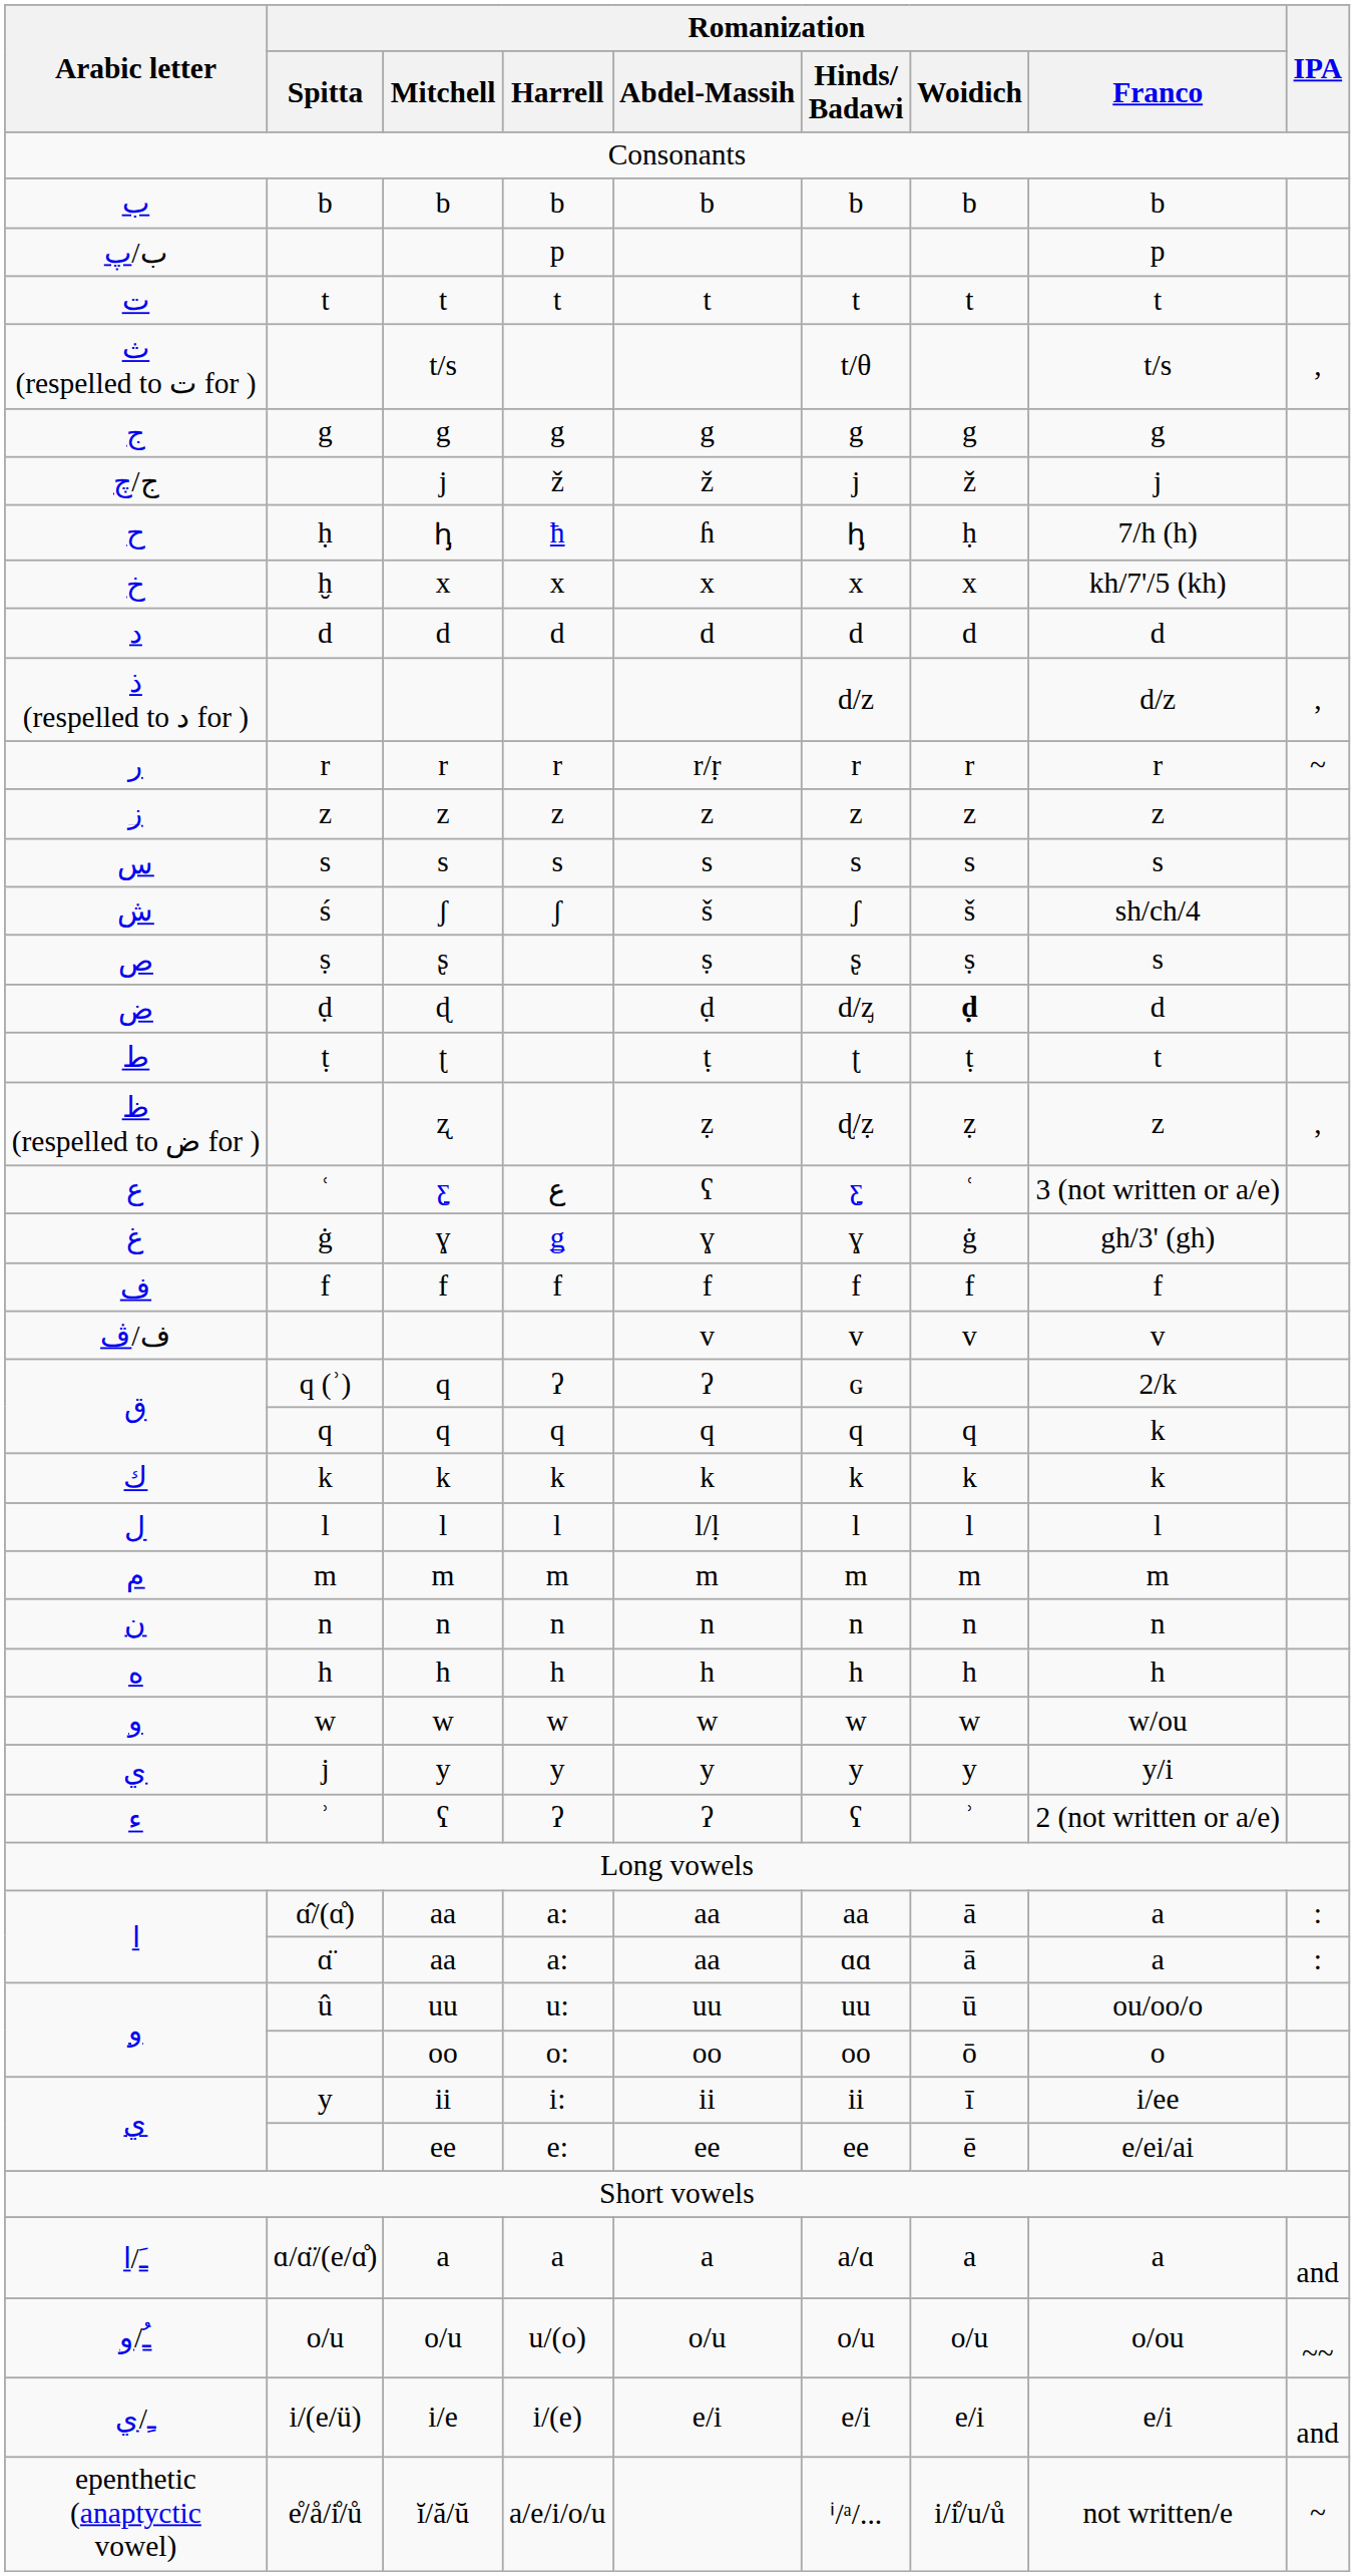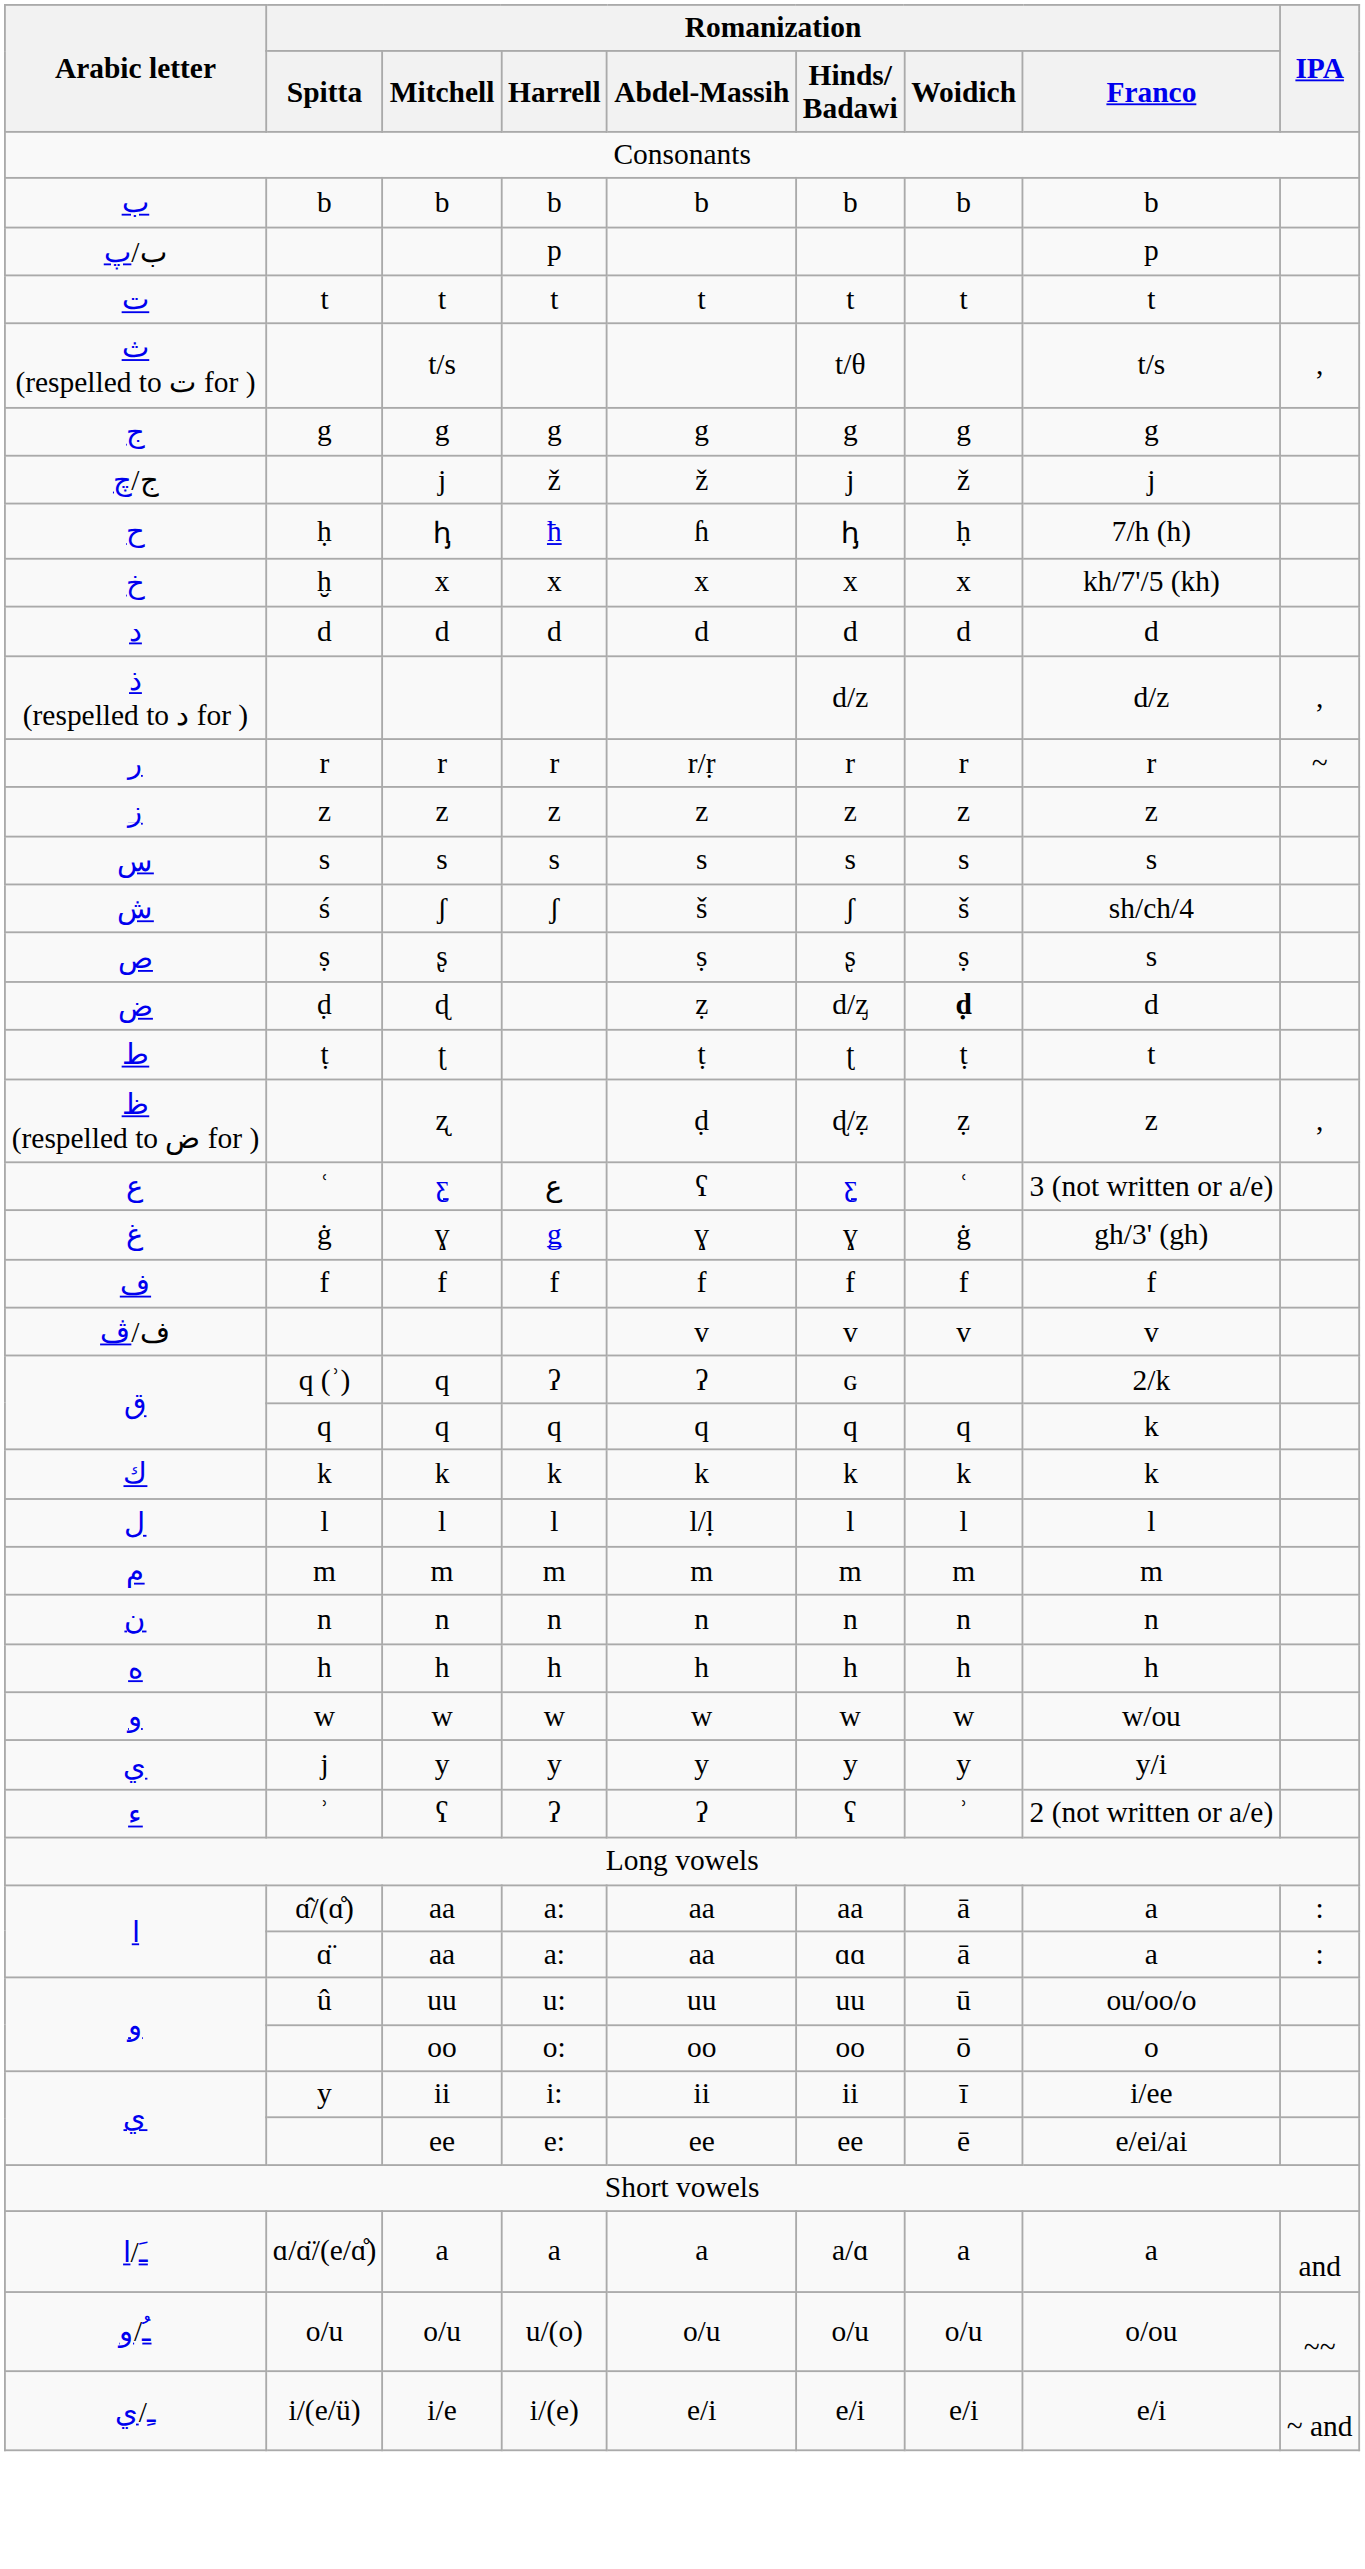ɖ | Romanization / Abdel-Massih: ḍ -> ẓ
ʐ | Romanization / Abdel-Massih: ẓ -> ḍ
i/e | IPA: and -> ~ and
- row: epenthetic (anaptyctic vowel) | e̊/å/i̊/ů | ĭ/ă/ŭ | a/e/i/o/u | ⁱ/ᵃ/... | i/i̊/u/ů | not written/e | ~
